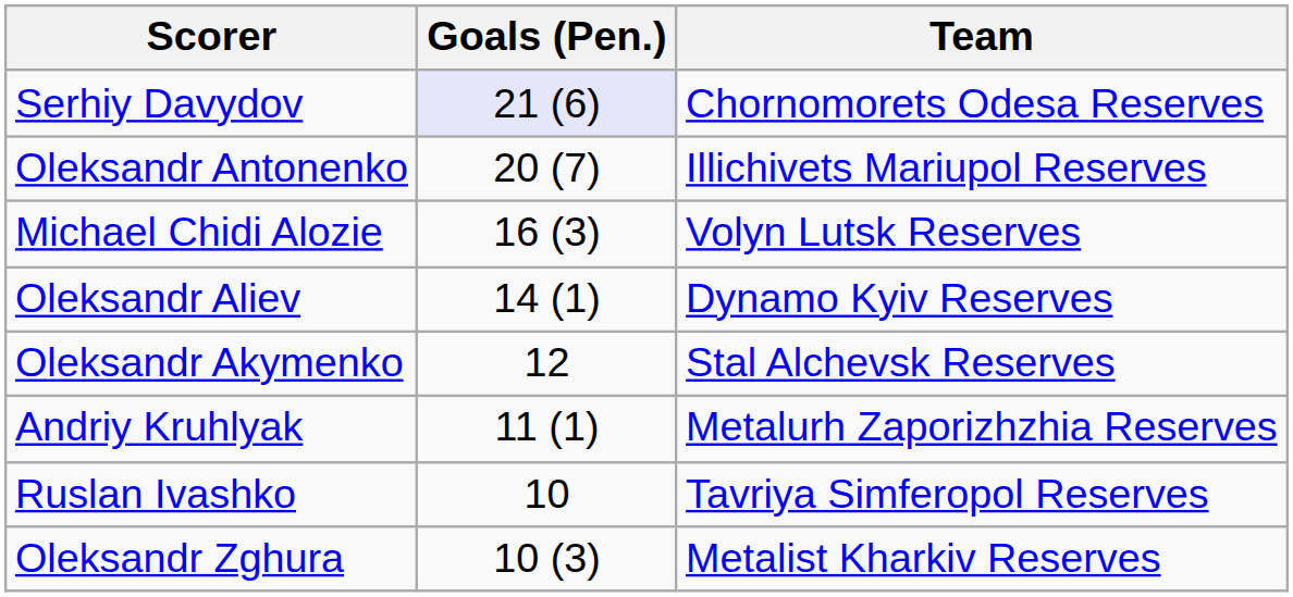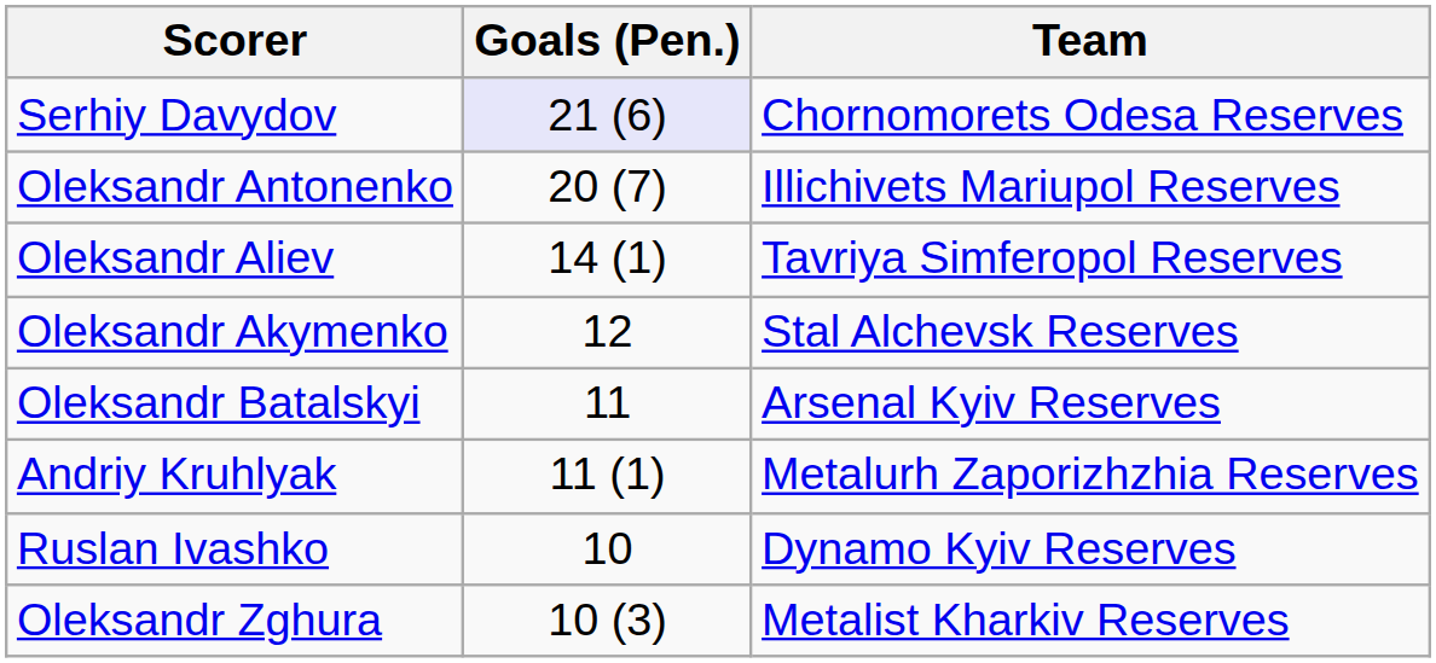- row: Michael Chidi Alozie | 16 (3) | Volyn Lutsk Reserves
Oleksandr Aliev | Team: Dynamo Kyiv Reserves -> Tavriya Simferopol Reserves
+ row: Oleksandr Batalskyi | 11 | Arsenal Kyiv Reserves
Ruslan Ivashko | Team: Tavriya Simferopol Reserves -> Dynamo Kyiv Reserves
